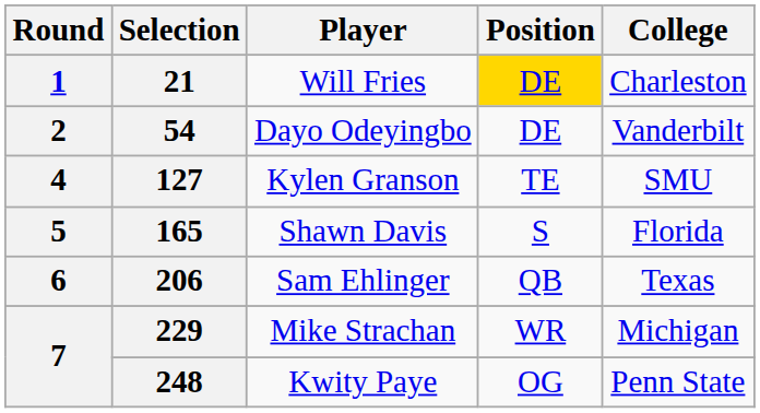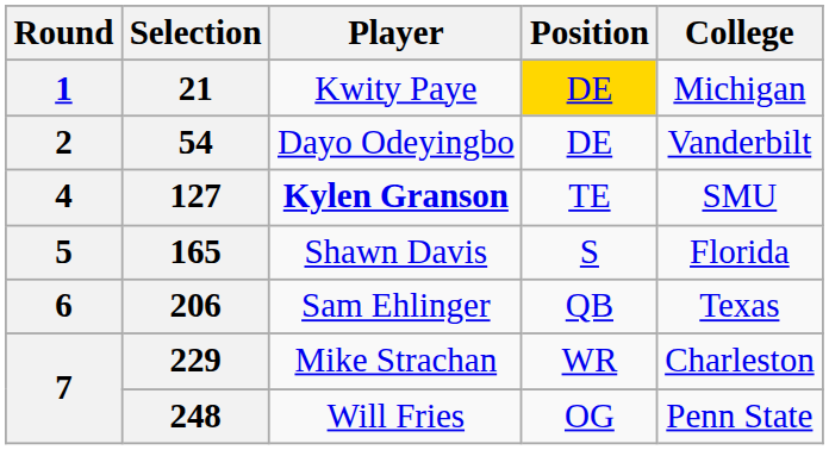21 | Player: Will Fries -> Kwity Paye
21 | College: Charleston -> Michigan
127 | Player: normal -> bold
229 | College: Michigan -> Charleston
248 | Player: Kwity Paye -> Will Fries
